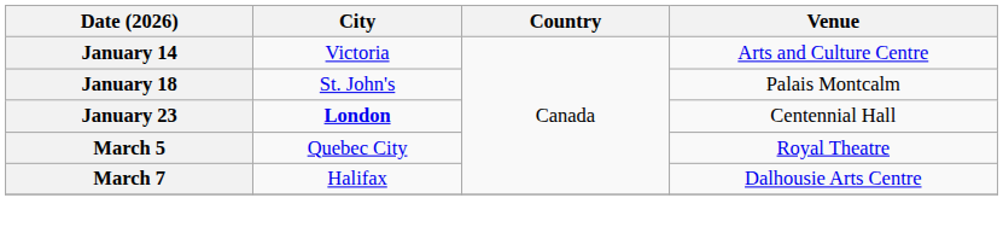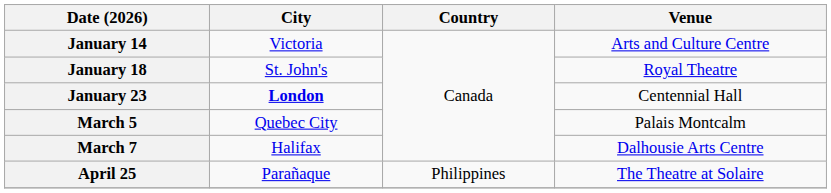January 18 | Venue: Palais Montcalm -> Royal Theatre
March 5 | Venue: Royal Theatre -> Palais Montcalm
+ row: April 25 | Parañaque | Philippines | The Theatre at Solaire
